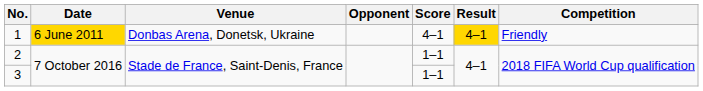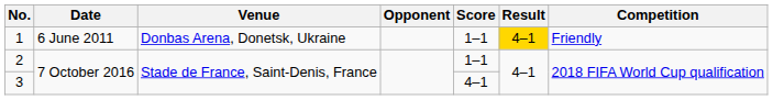1 | Date: gold background -> no background
1 | Score: 4–1 -> 1–1
3 | Score: 1–1 -> 4–1
